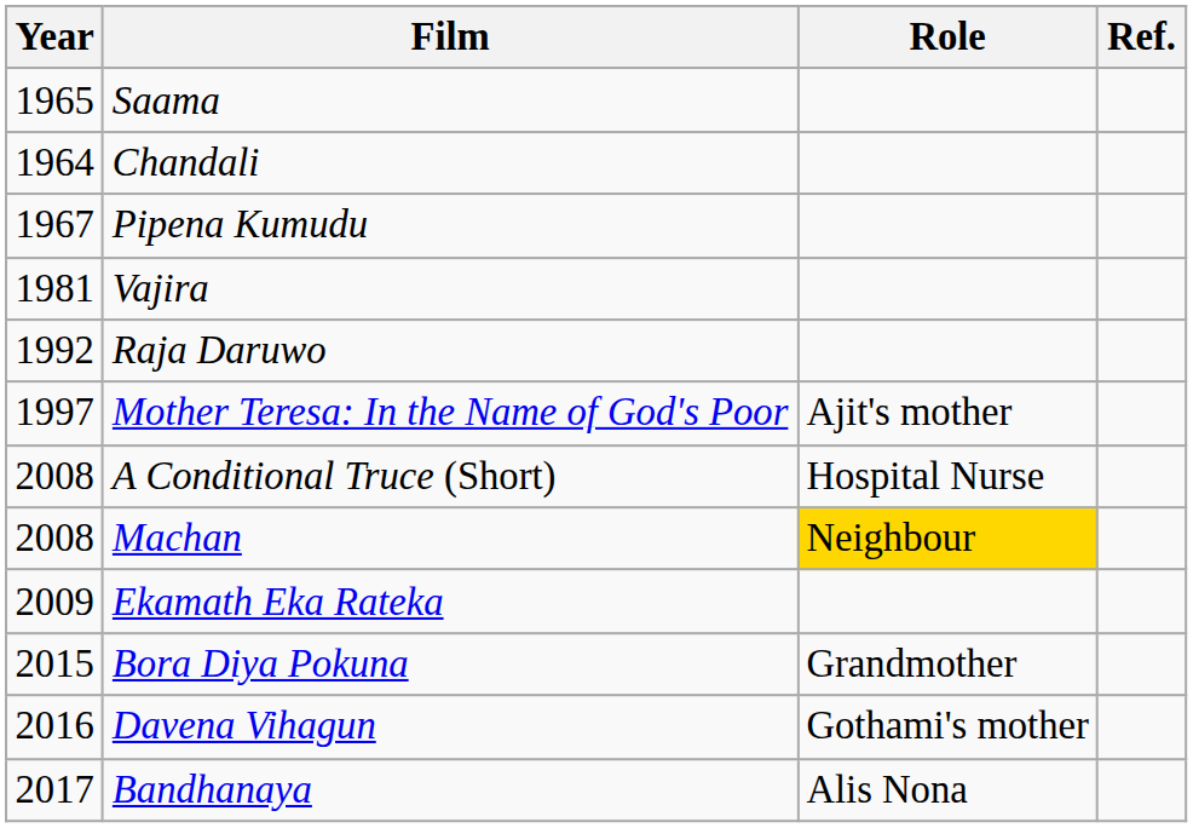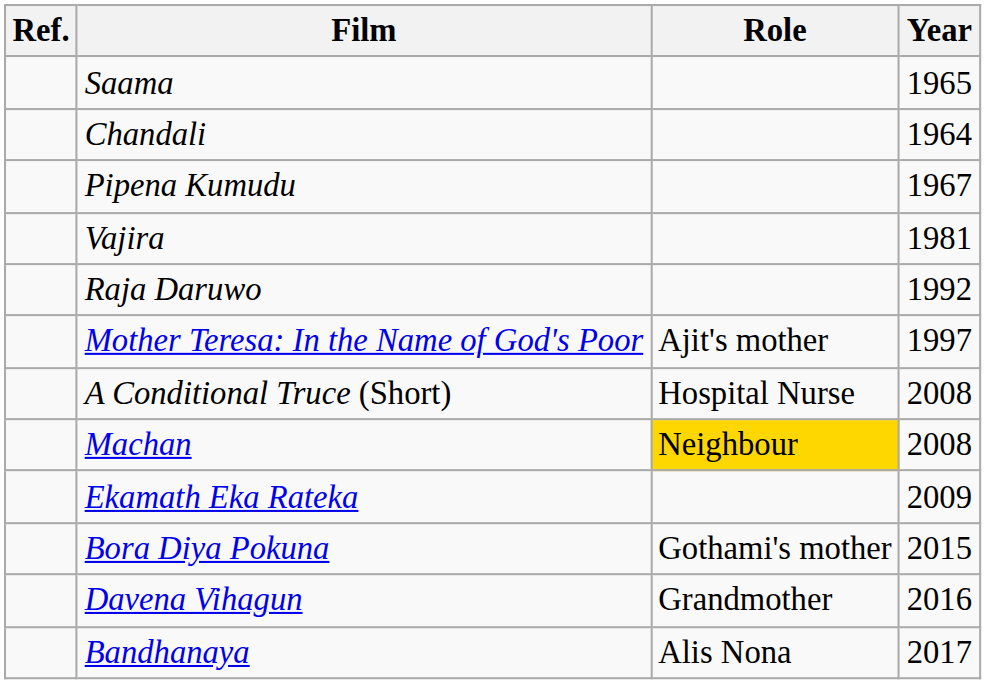columns swapped: Year <-> Ref.
Bora Diya Pokuna | Role: Grandmother -> Gothami's mother
Davena Vihagun | Role: Gothami's mother -> Grandmother
